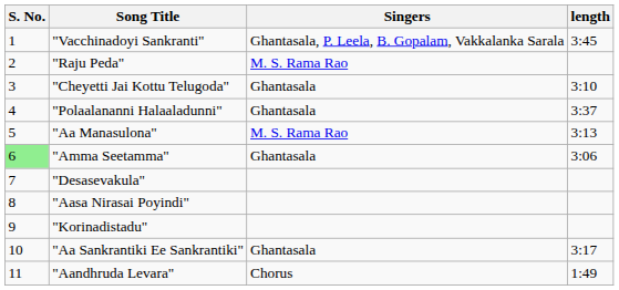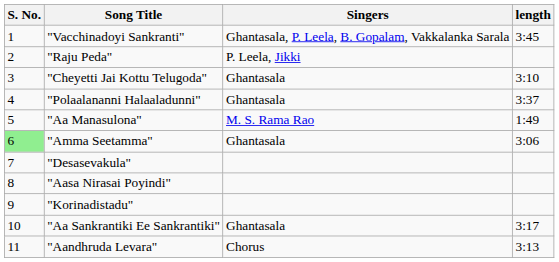"Raju Peda" | Singers: M. S. Rama Rao -> P. Leela, Jikki
"Aa Manasulona" | length: 3:13 -> 1:49
"Aandhruda Levara" | length: 1:49 -> 3:13
